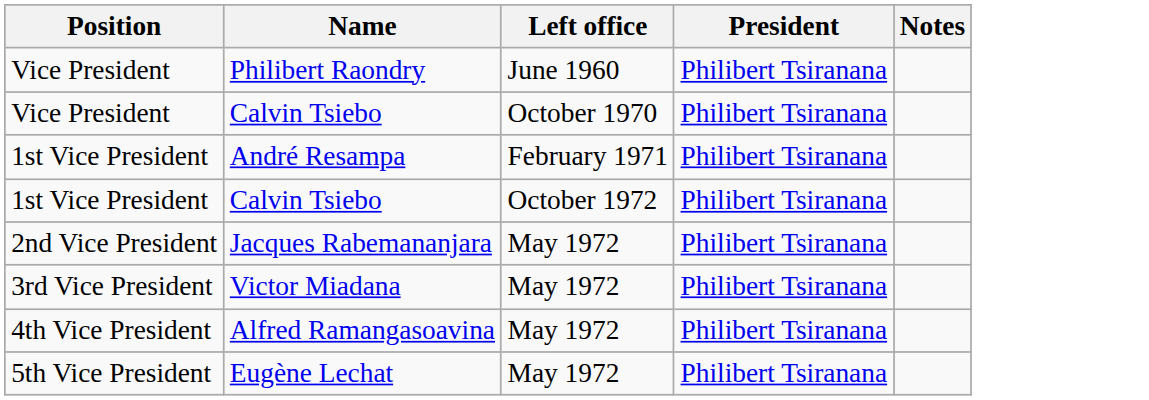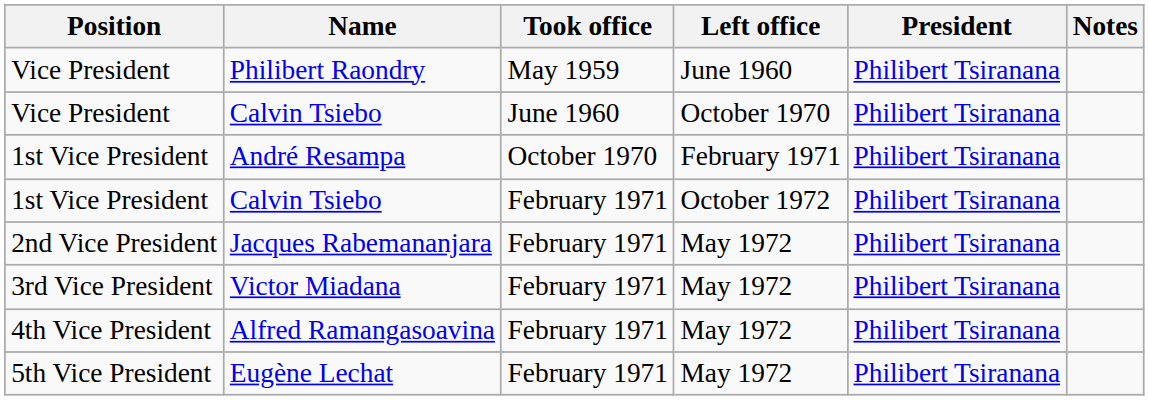+ column: Took office | May 1959 | June 1960 | October 1970 | February 1971 | February 1971 | February 1971 | February 1971 | February 1971
